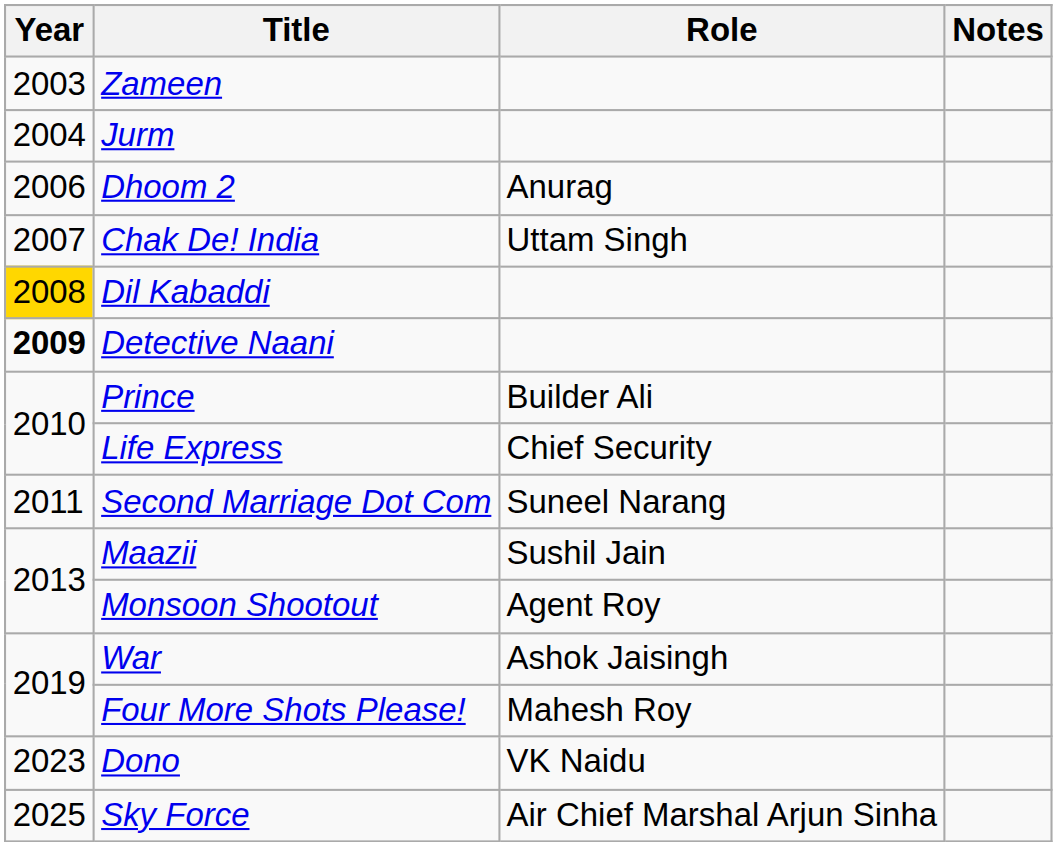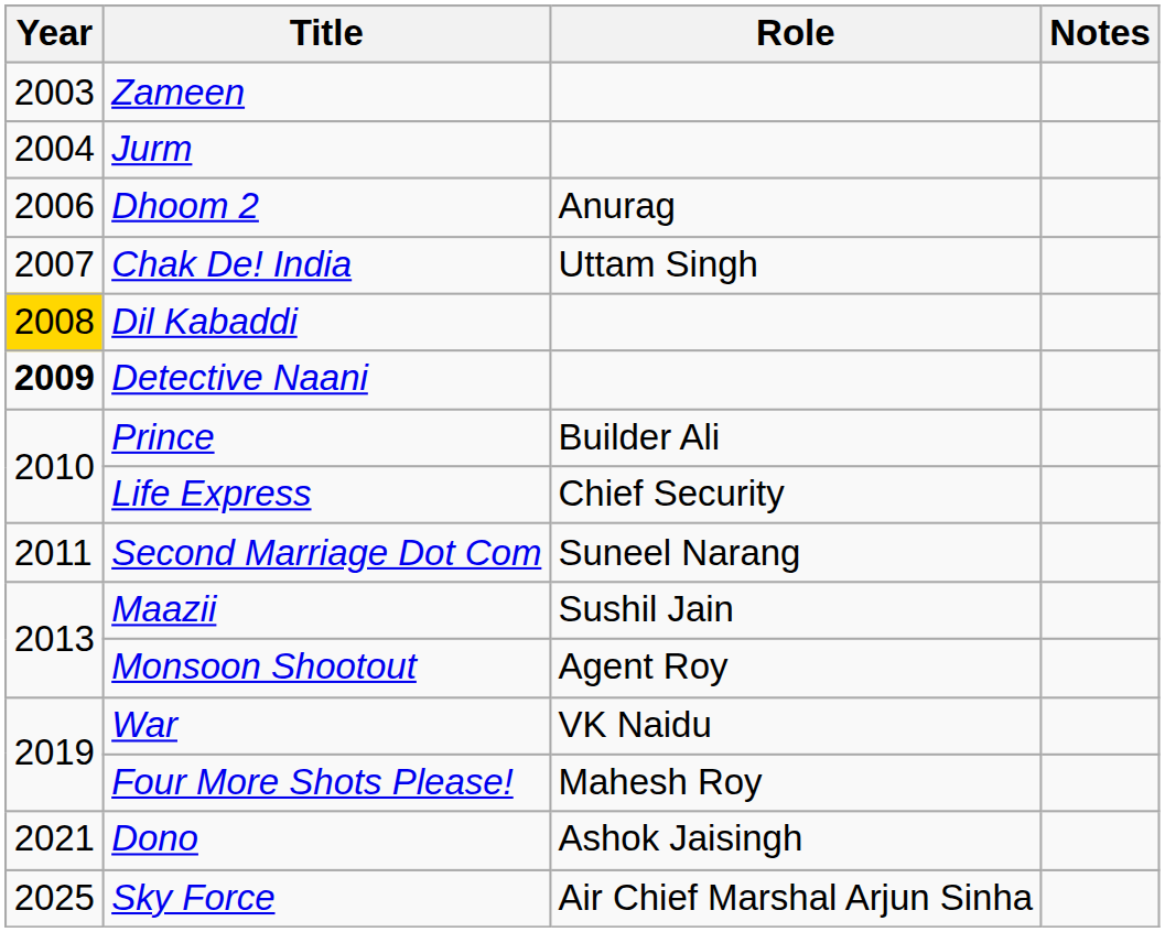War | Role: Ashok Jaisingh -> VK Naidu
Dono | Year: 2023 -> 2021
Dono | Role: VK Naidu -> Ashok Jaisingh
